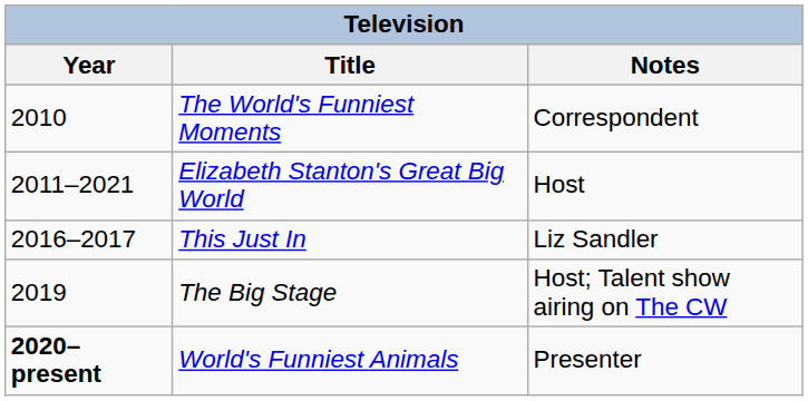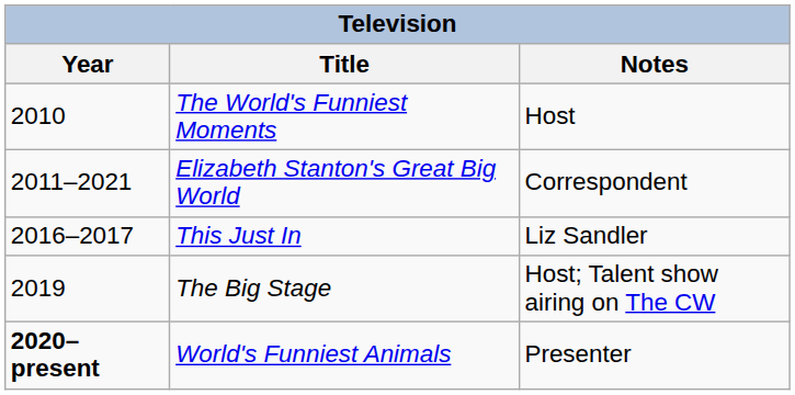The World's Funniest Moments | Notes: Correspondent -> Host
Elizabeth Stanton's Great Big World | Notes: Host -> Correspondent
